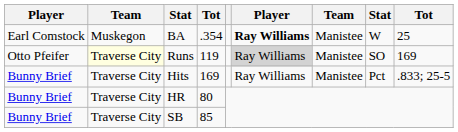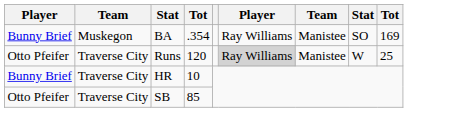BA | column 1: Earl Comstock -> Bunny Brief
BA | column 6: bold -> normal
BA | column 8: W -> SO
BA | column 9: 25 -> 169
Runs | column 2: lightyellow background -> no background
Runs | column 4: 119 -> 120
Runs | column 8: SO -> W
Runs | column 9: 169 -> 25
- row: Bunny Brief | Traverse City | Hits | 169 | Ray Williams | Manistee | Pct | .833; 25-5
HR | column 4: 80 -> 10
SB | column 1: Bunny Brief -> Otto Pfeifer
